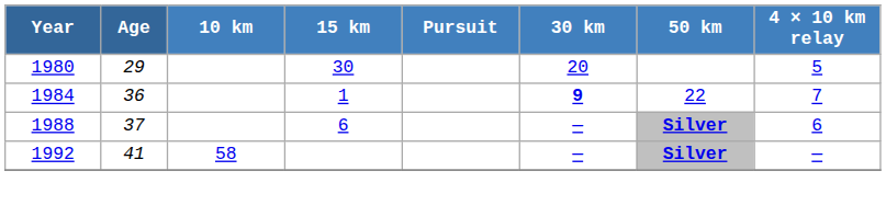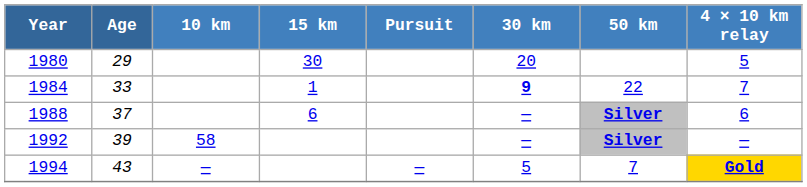1984 | Age: 36 -> 33
1992 | Age: 41 -> 39
+ row: 1994 | 43 | — | — | 5 | 7 | Gold
